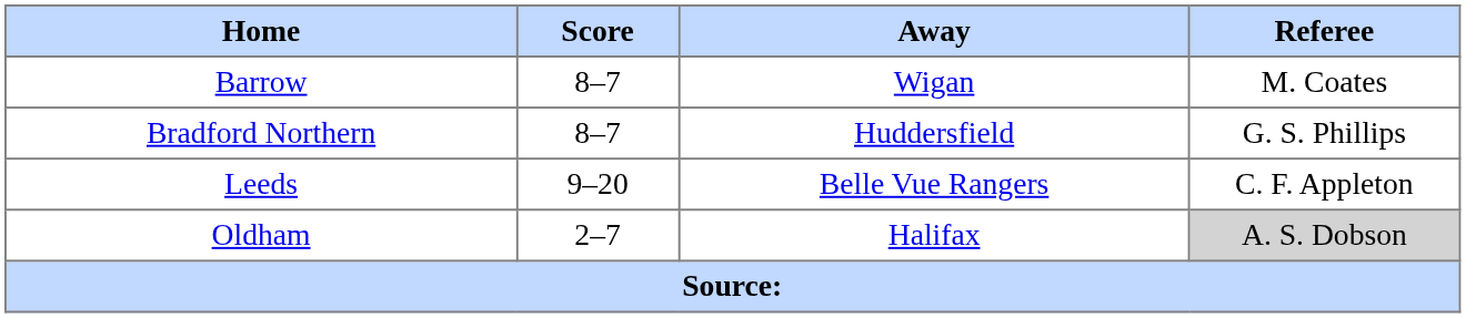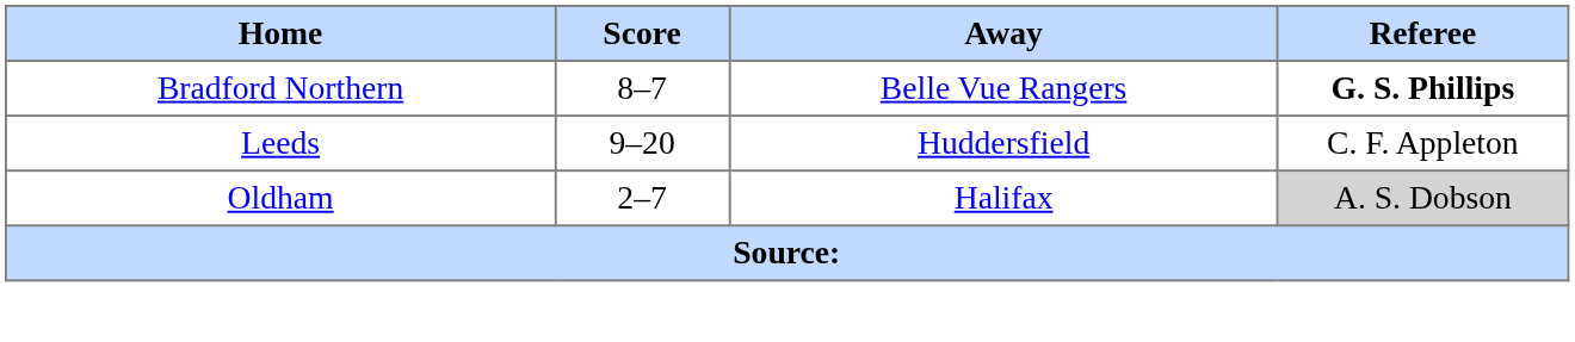- row: Barrow | 8–7 | Wigan | M. Coates
Bradford Northern | Away: Huddersfield -> Belle Vue Rangers
Bradford Northern | Referee: normal -> bold
Leeds | Away: Belle Vue Rangers -> Huddersfield
